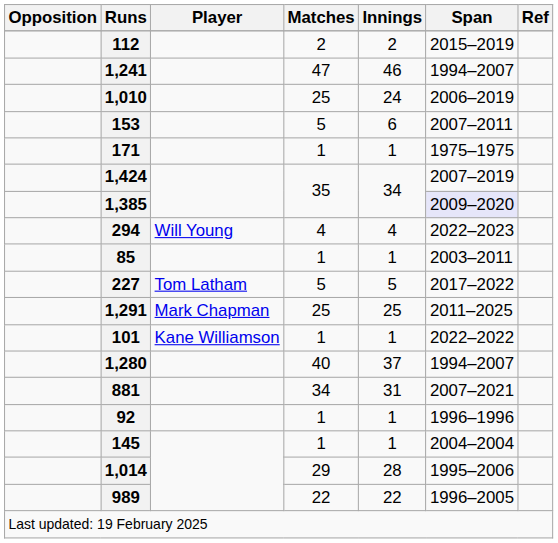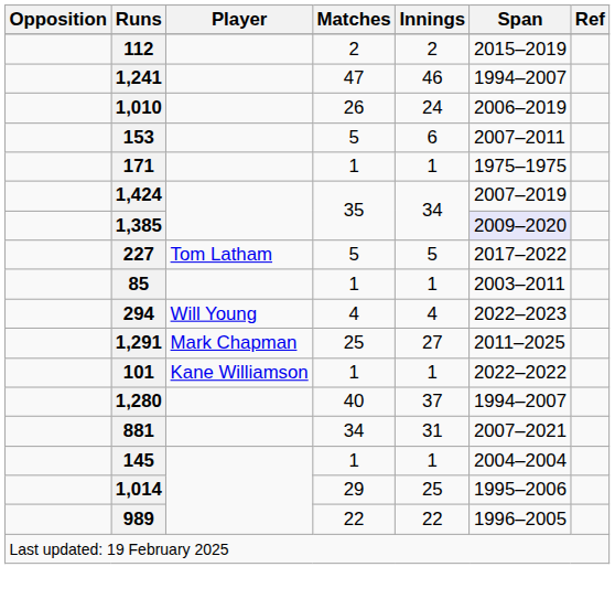1,010 | Matches: 25 -> 26
rows swapped: 227 <-> 294
1,291 | Innings: 25 -> 27
- row: 92 | 1 | 1 | 1996–1996
1,014 | Innings: 28 -> 25
